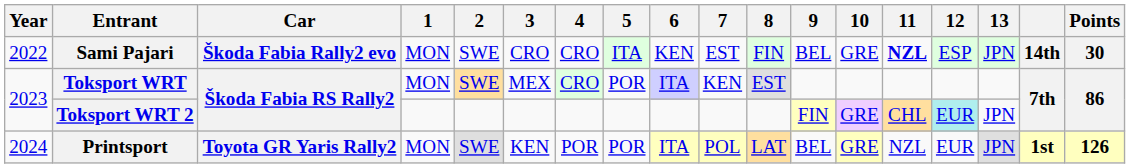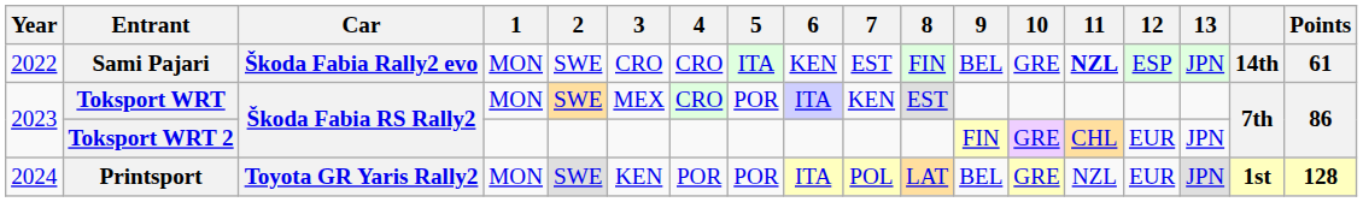Sami Pajari | Points: 30 -> 61
Toksport WRT 2 | 12: paleturquoise background -> no background
Printsport | Points: 126 -> 128
